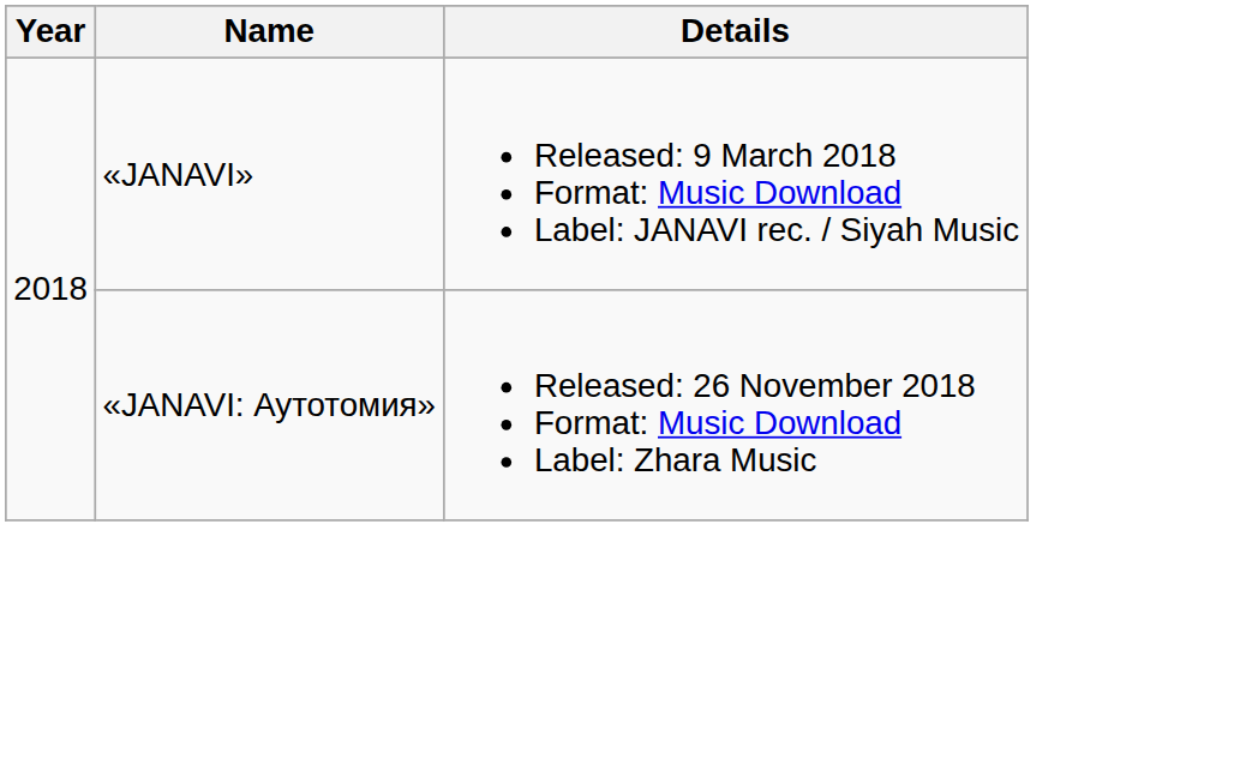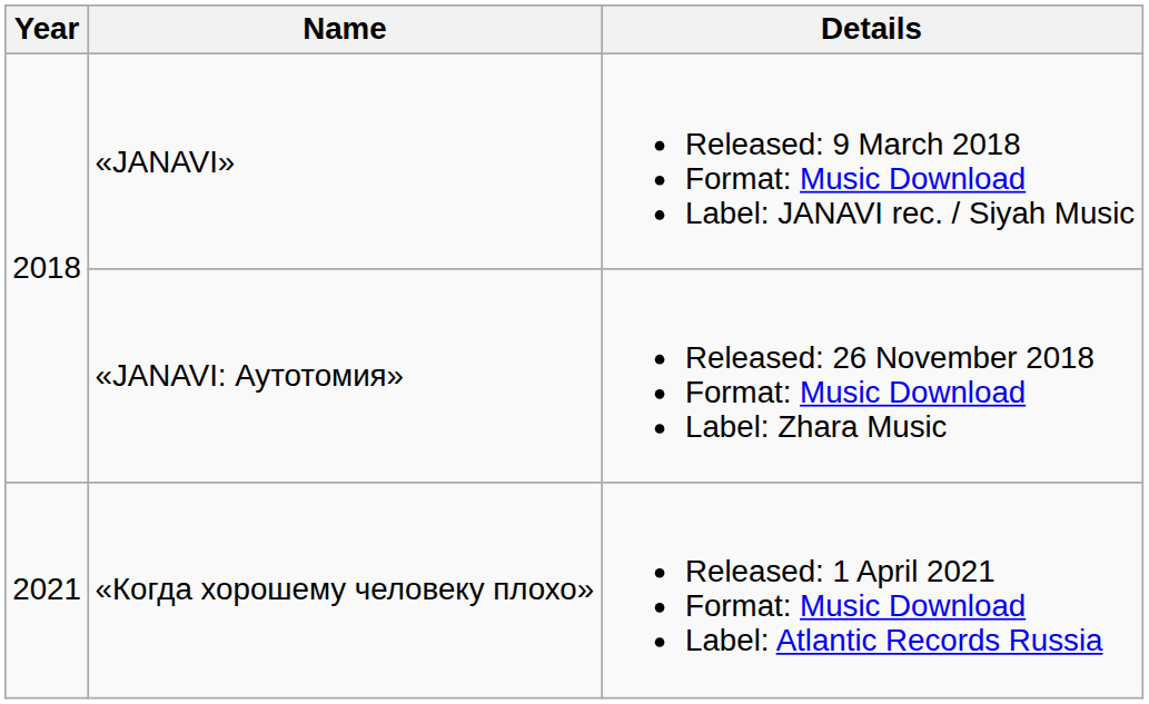+ row: 2021 | «Когда хорошему человеку плохо» | Released: 1 April 2021 Format: Music Download Label: Atlantic Records Russia
